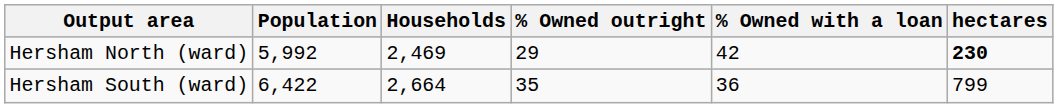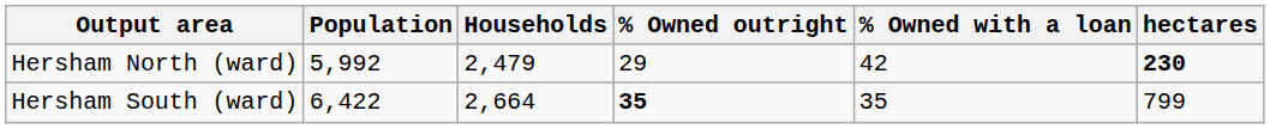Hersham North (ward) | Households: 2,469 -> 2,479
Hersham South (ward) | % Owned outright: normal -> bold
Hersham South (ward) | % Owned with a loan: 36 -> 35
